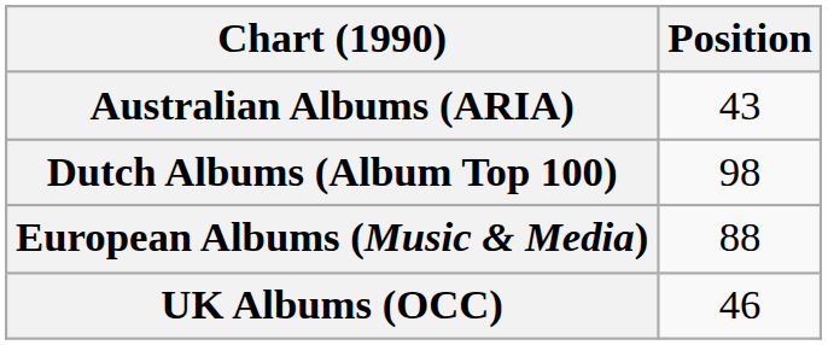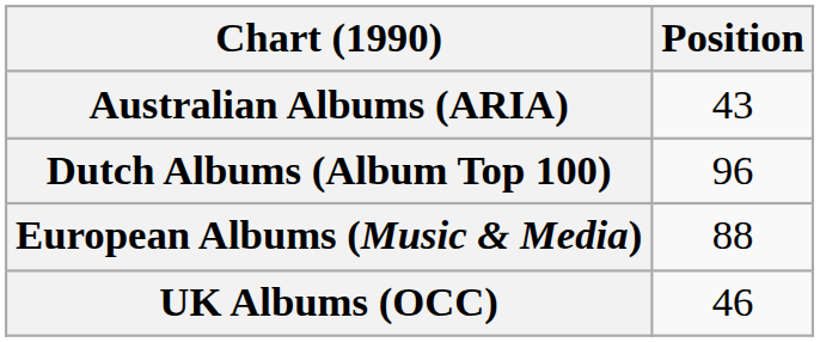Dutch Albums (Album Top 100) | Position: 98 -> 96
